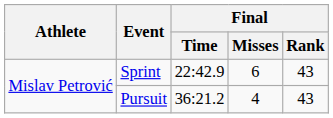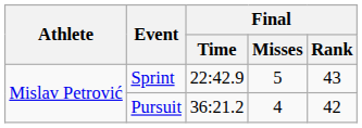Sprint | Final / Misses: 6 -> 5
Pursuit | Final / Rank: 43 -> 42
